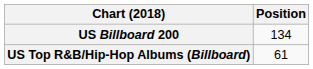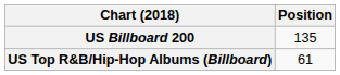US Billboard 200 | Position: 134 -> 135
